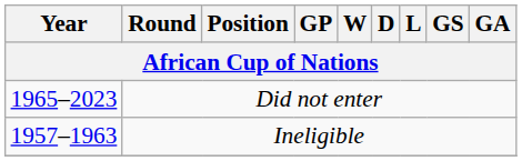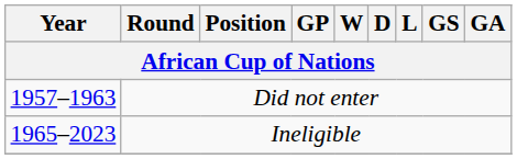Did not enter | Year: 1965–2023 -> 1957–1963
Ineligible | Year: 1957–1963 -> 1965–2023
